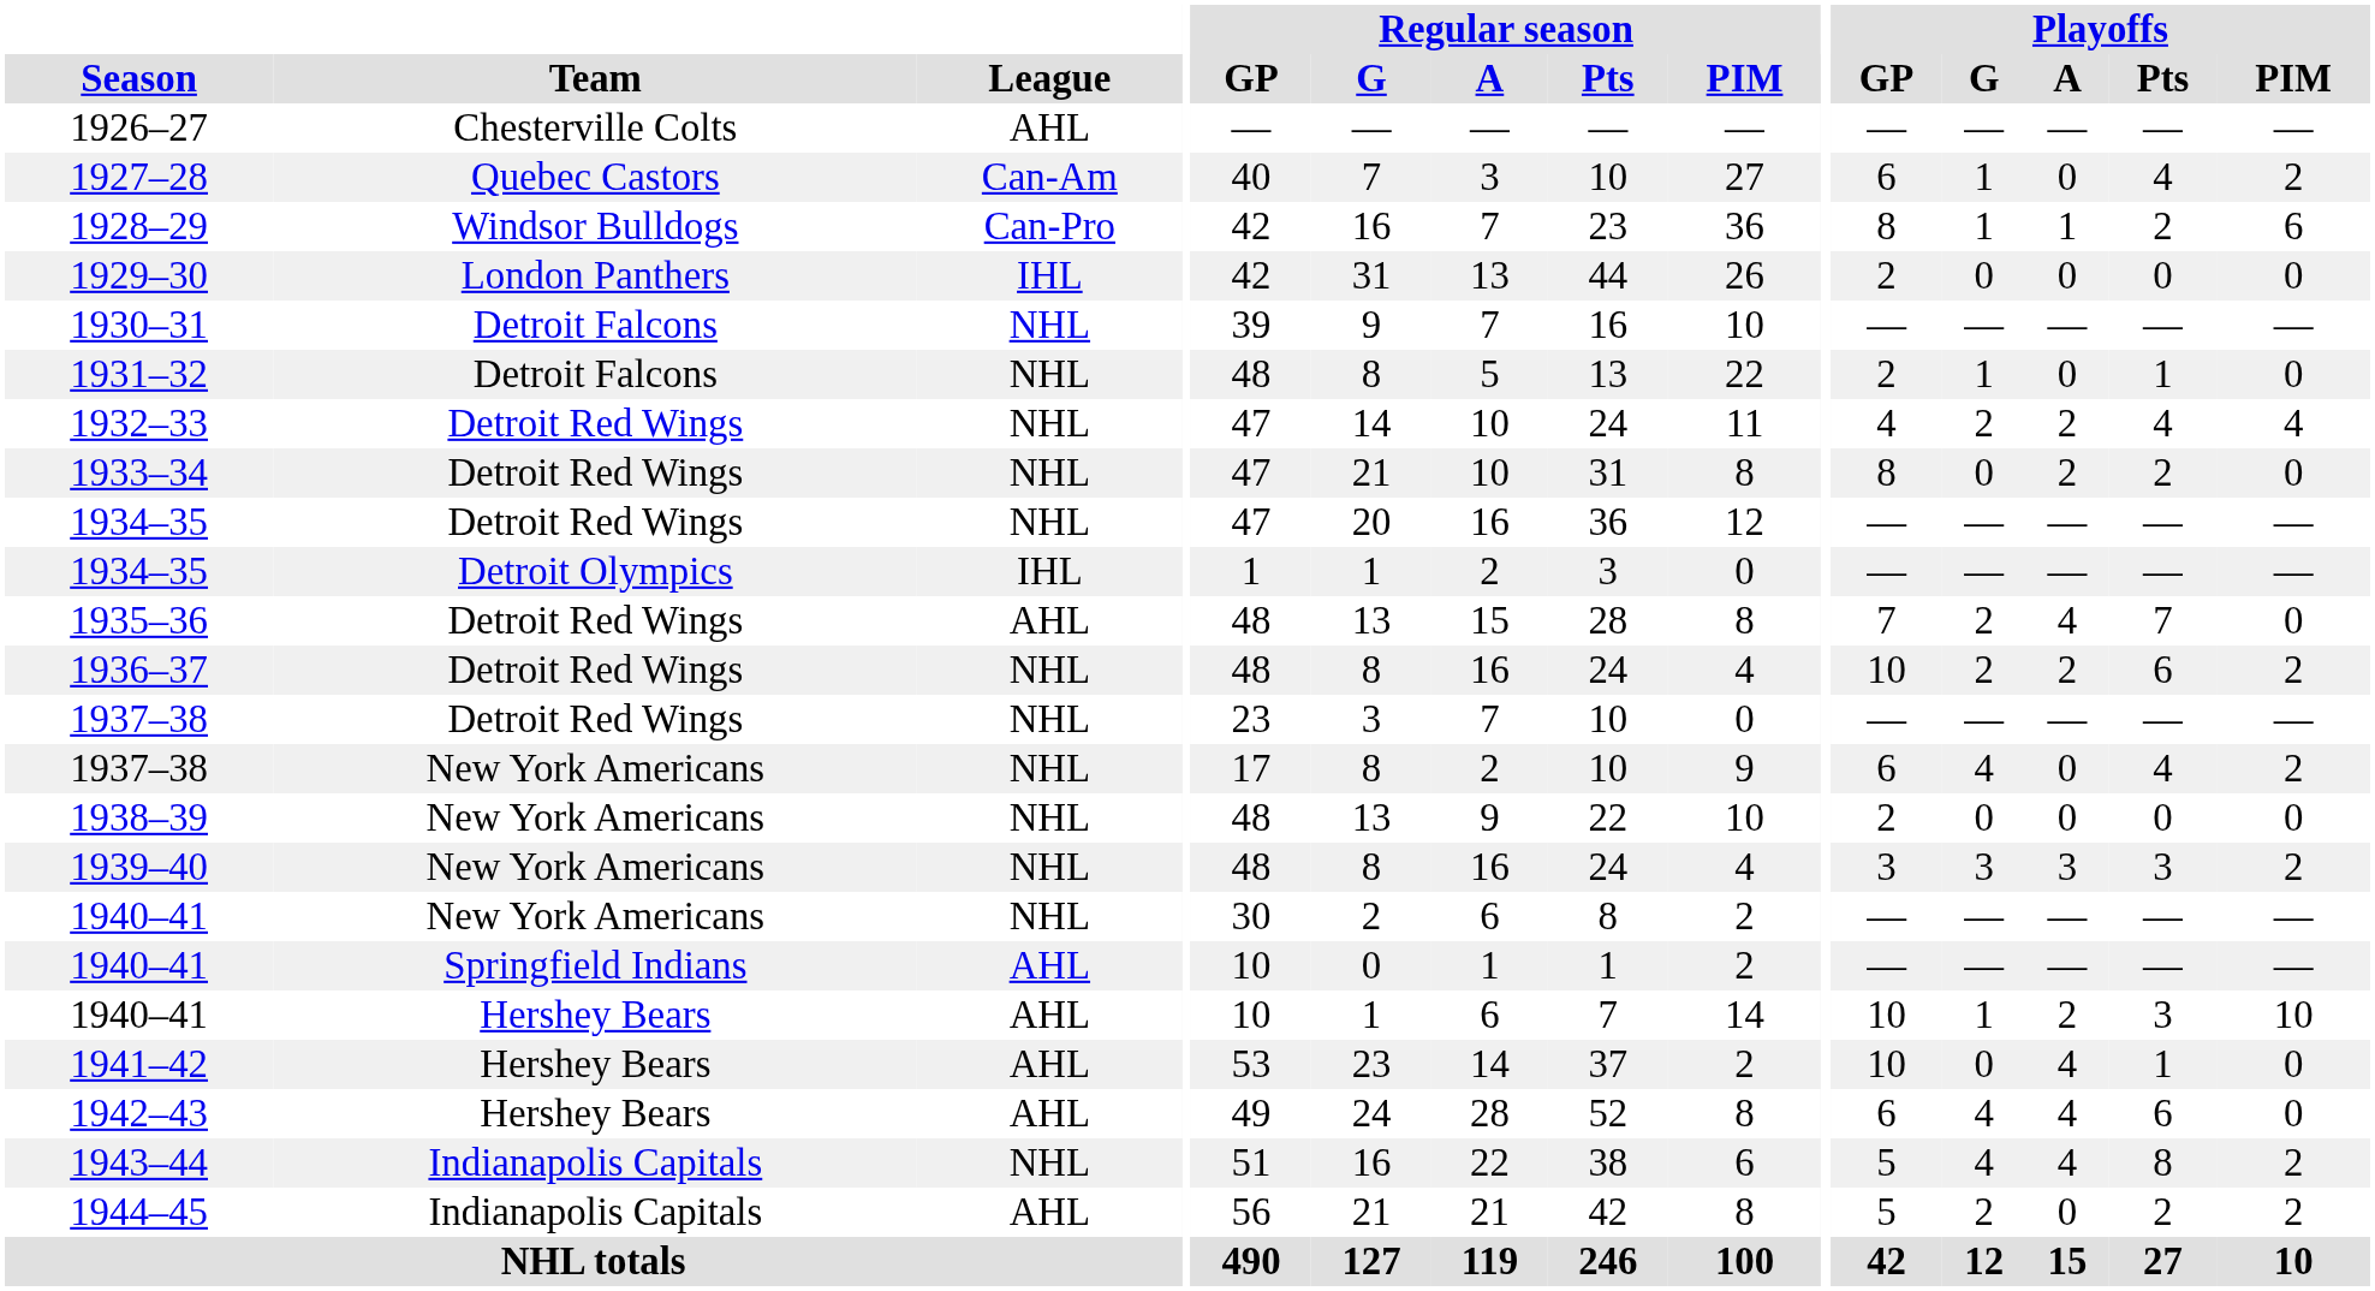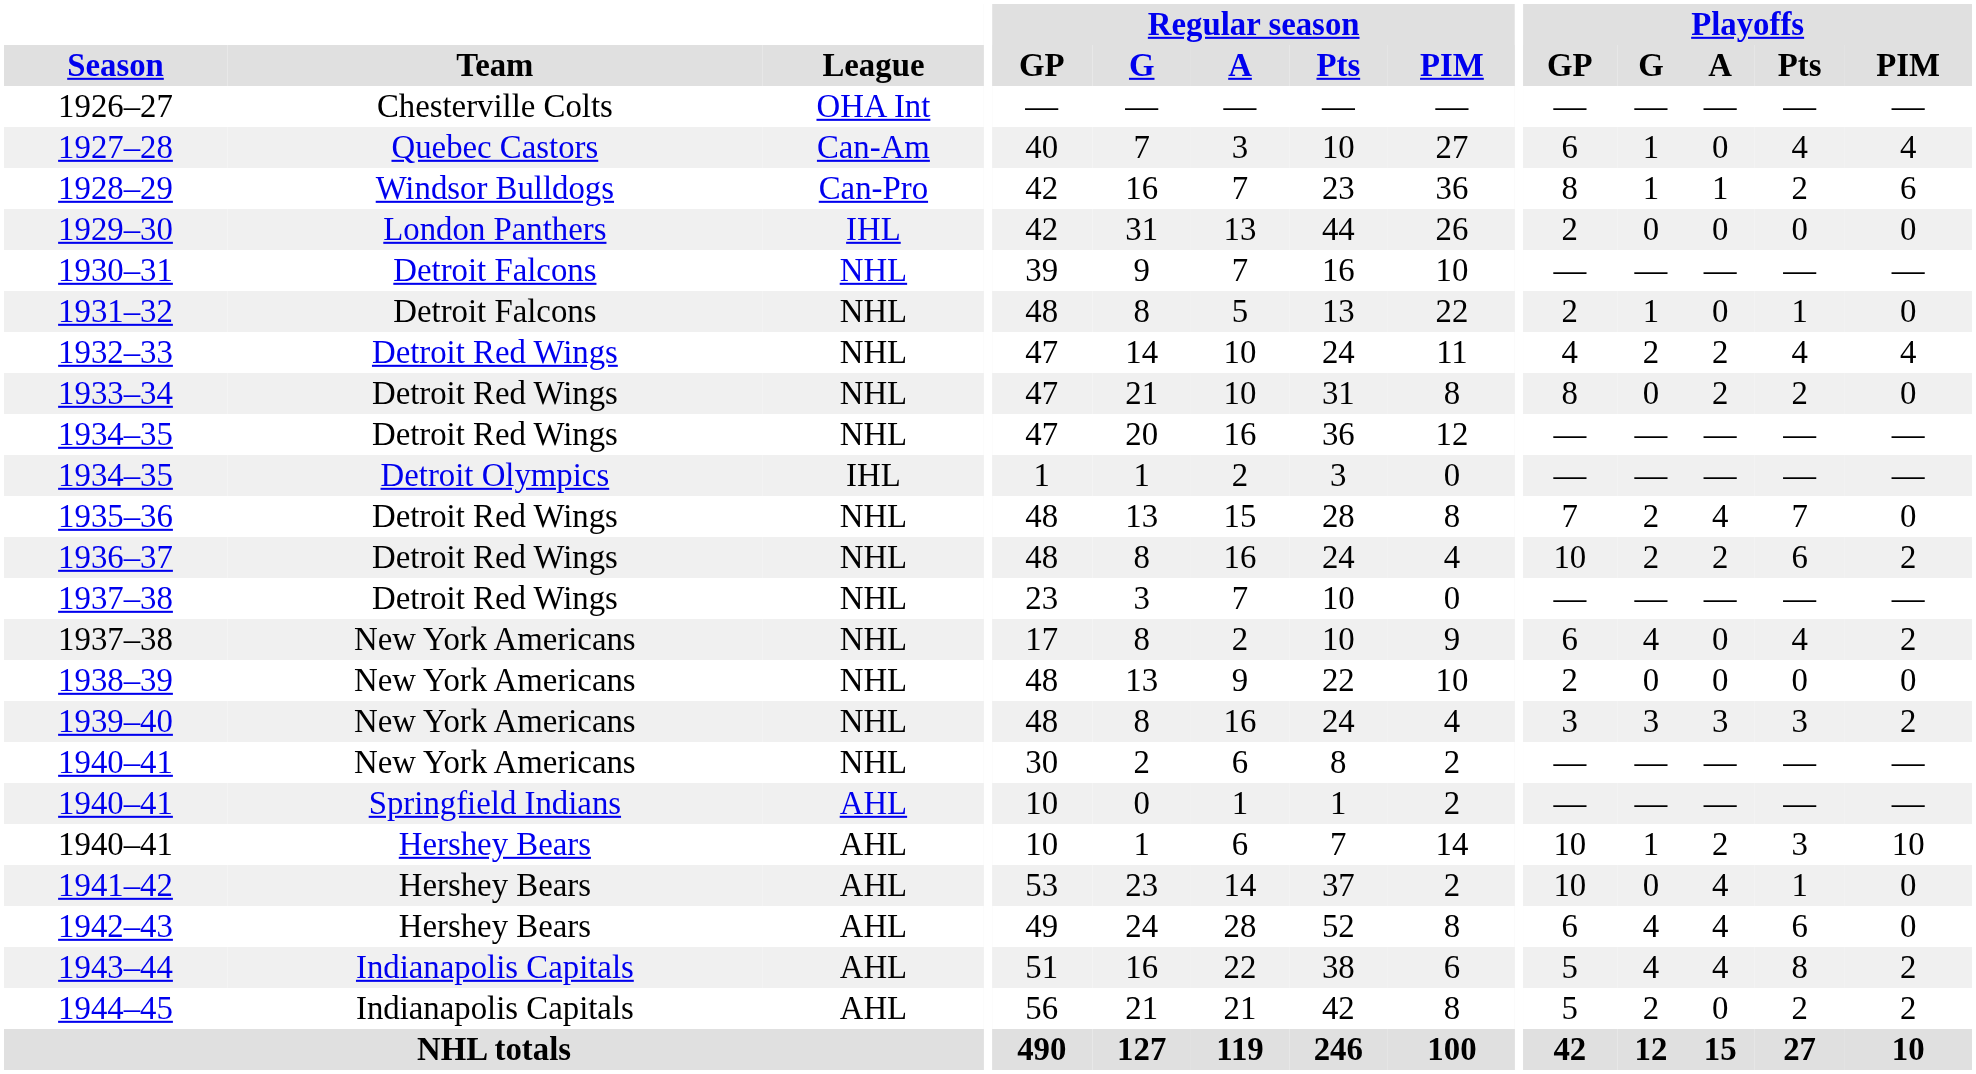1926–27 | League: AHL -> OHA Int
1927–28 | Playoffs / PIM: 2 -> 4
1935–36 | League: AHL -> NHL
1943–44 | League: NHL -> AHL
